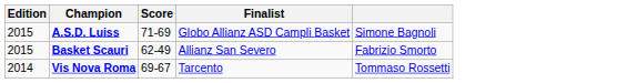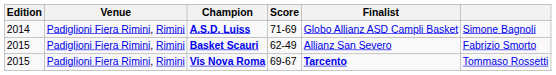+ column: Venue | Padiglioni Fiera Rimini, Rimini | Padiglioni Fiera Rimini, Rimini | Padiglioni Fiera Rimini, Rimini
A.S.D. Luiss | Edition: 2015 -> 2014
Vis Nova Roma | Edition: 2014 -> 2015
Vis Nova Roma | Finalist: normal -> bold
